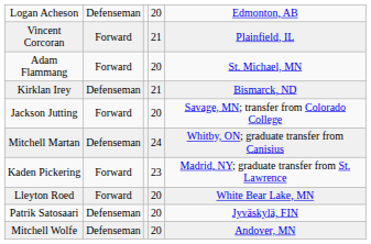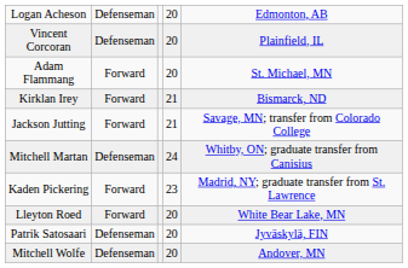Vincent Corcoran | column 2: Forward -> Defenseman
Vincent Corcoran | column 4: 21 -> 20
Kirklan Irey | column 2: Defenseman -> Forward
Jackson Jutting | column 4: 20 -> 21
